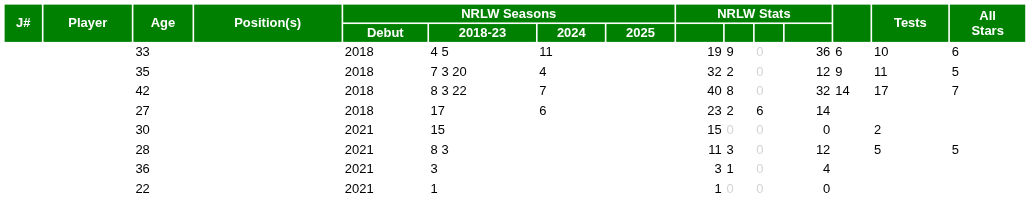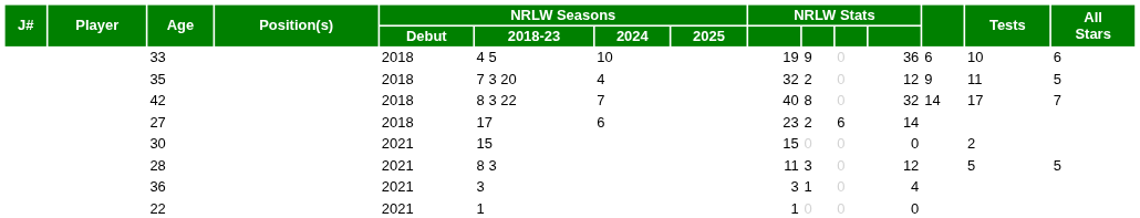33 | NRLW Seasons / 2024: 11 -> 10
